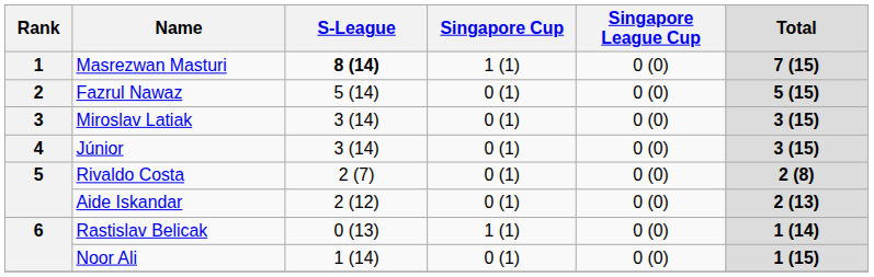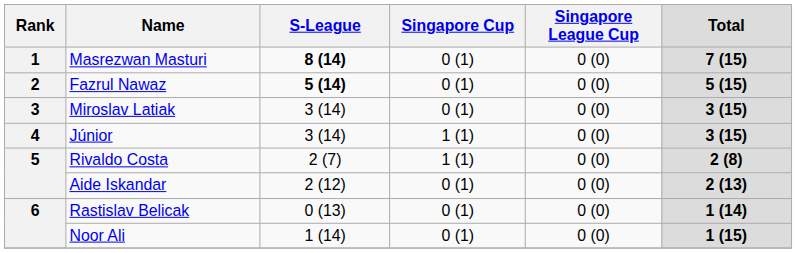Masrezwan Masturi | Singapore Cup: 1 (1) -> 0 (1)
Fazrul Nawaz | S-League: normal -> bold
Júnior | Singapore Cup: 0 (1) -> 1 (1)
Rivaldo Costa | Singapore Cup: 0 (1) -> 1 (1)
Rastislav Belicak | Singapore Cup: 1 (1) -> 0 (1)
